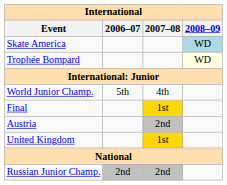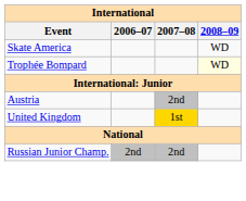Skate America | 2008–09: lightblue background -> no background
- row: World Junior Champ. | 5th | 4th
- row: Final | 1st
